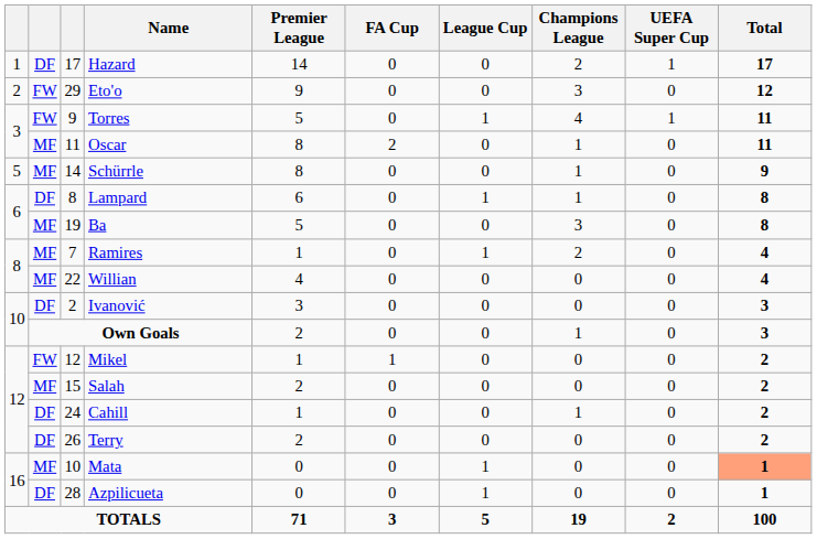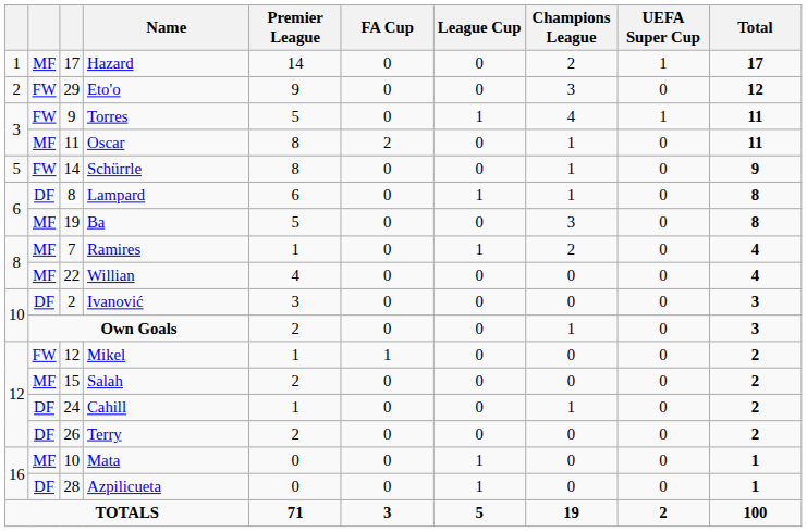Hazard | column 2: DF -> MF
Schürrle | column 2: MF -> FW
Mata | Total: lightsalmon background -> no background
